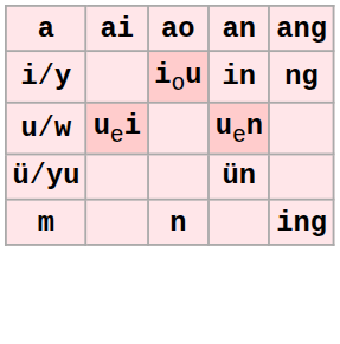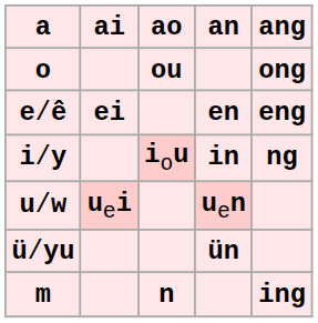+ row: o | ou | ong
+ row: e/ê | ei | en | eng
